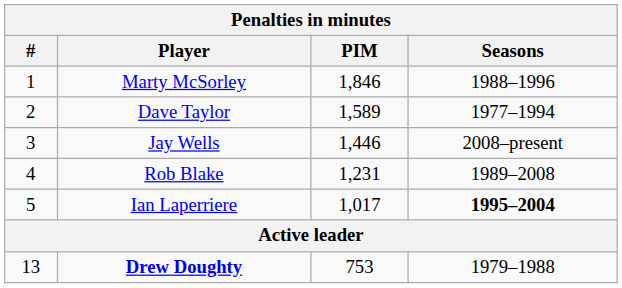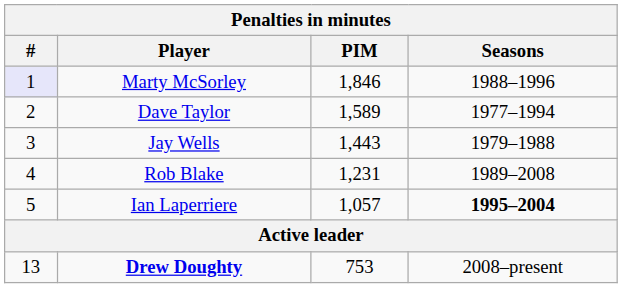Marty McSorley | #: no background -> lavender background
Jay Wells | PIM: 1,446 -> 1,443
Jay Wells | Seasons: 2008–present -> 1979–1988
Ian Laperriere | PIM: 1,017 -> 1,057
Drew Doughty | Seasons: 1979–1988 -> 2008–present
